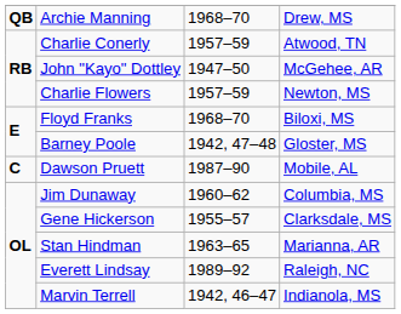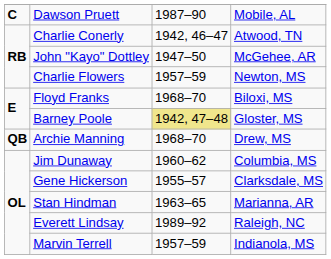rows swapped: Archie Manning <-> Dawson Pruett
Charlie Conerly | column 3: 1957–59 -> 1942, 46–47
Barney Poole | column 3: no background -> khaki background
Marvin Terrell | column 3: 1942, 46–47 -> 1957–59
